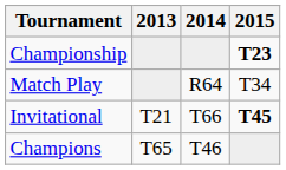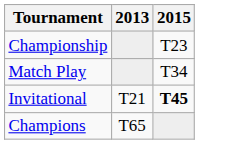- column: 2014 | R64 | T66 | T46
Championship | 2015: bold -> normal
